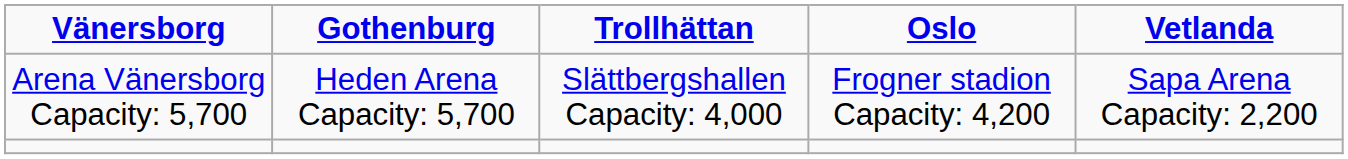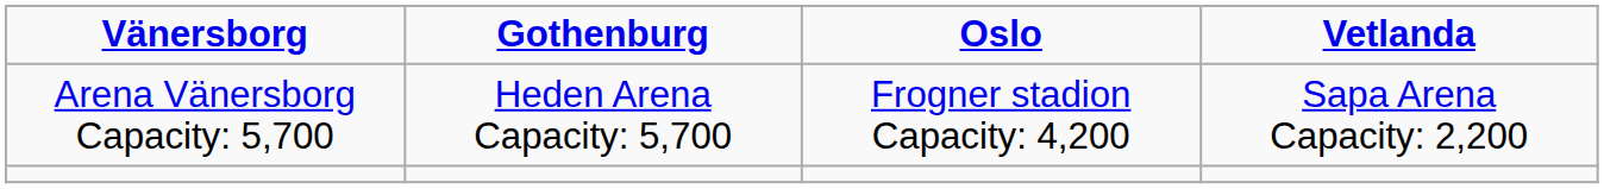- column: Trollhättan | Slättbergshallen Capacity: 4,000
